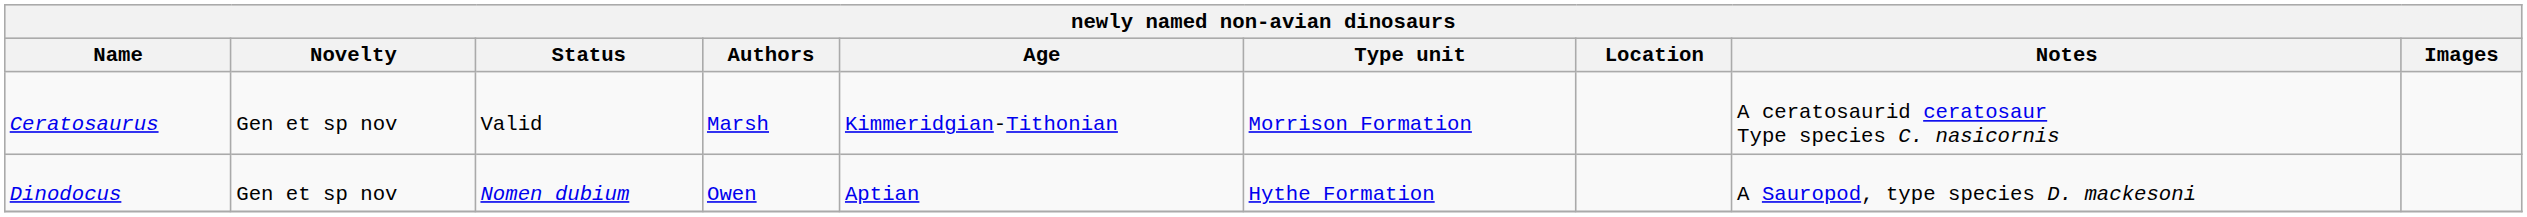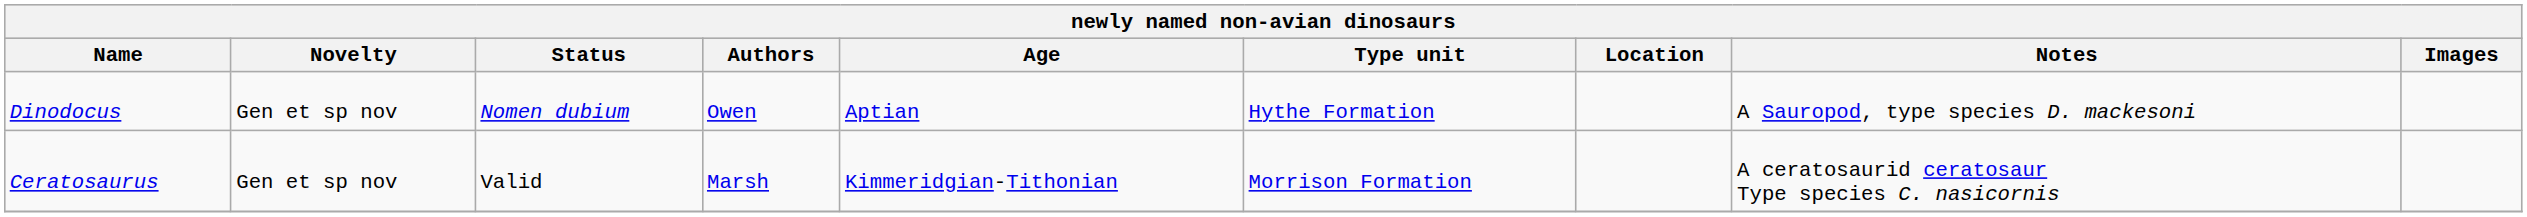rows swapped: Ceratosaurus <-> Dinodocus
